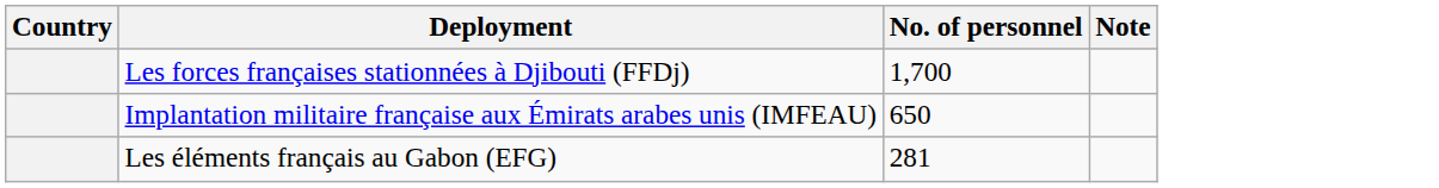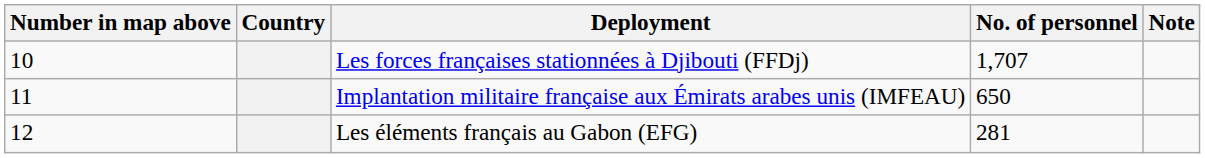+ column: Number in map above | 10 | 11 | 12
Les forces françaises stationnées à Djibouti (FFDj) | No. of personnel: 1,700 -> 1,707
